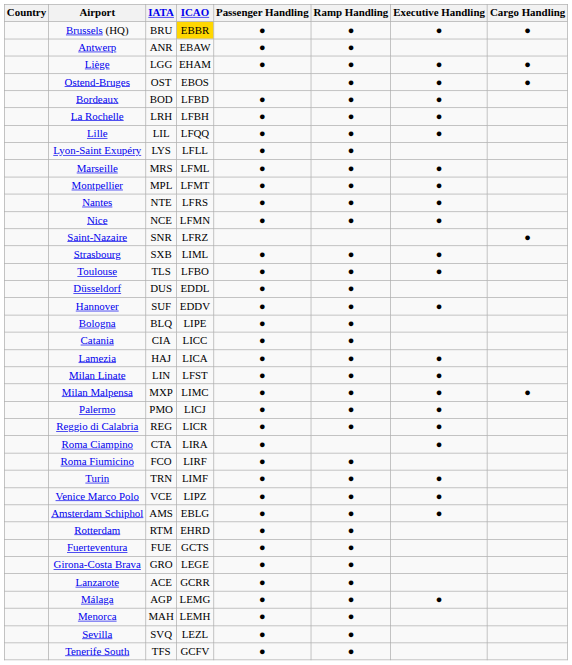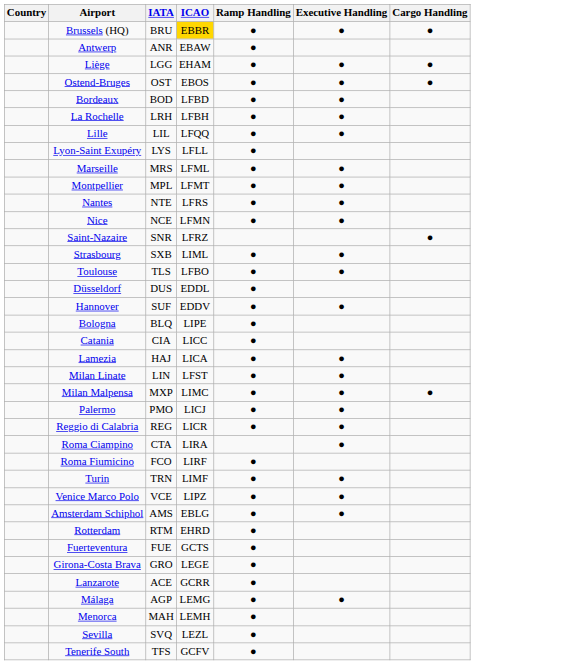- column: Passenger Handling | ● | ● | ● | ● | ● | ● | ● | ● | ● | ● | ● | ● | ● | ● | ● | ● | ● | ● | ● | ● | ● | ● | ● | ● | ● | ● | ● | ● | ● | ● | ● | ● | ● | ● | ●
